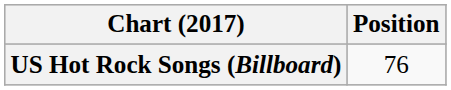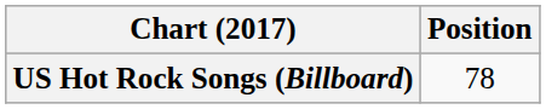US Hot Rock Songs (Billboard) | Position: 76 -> 78
